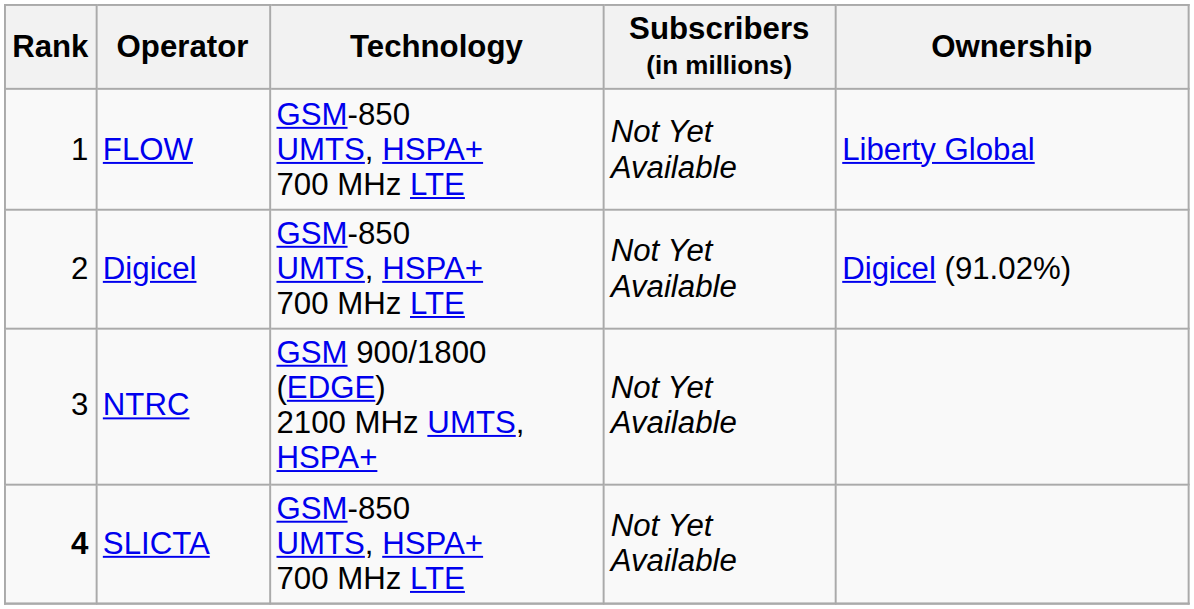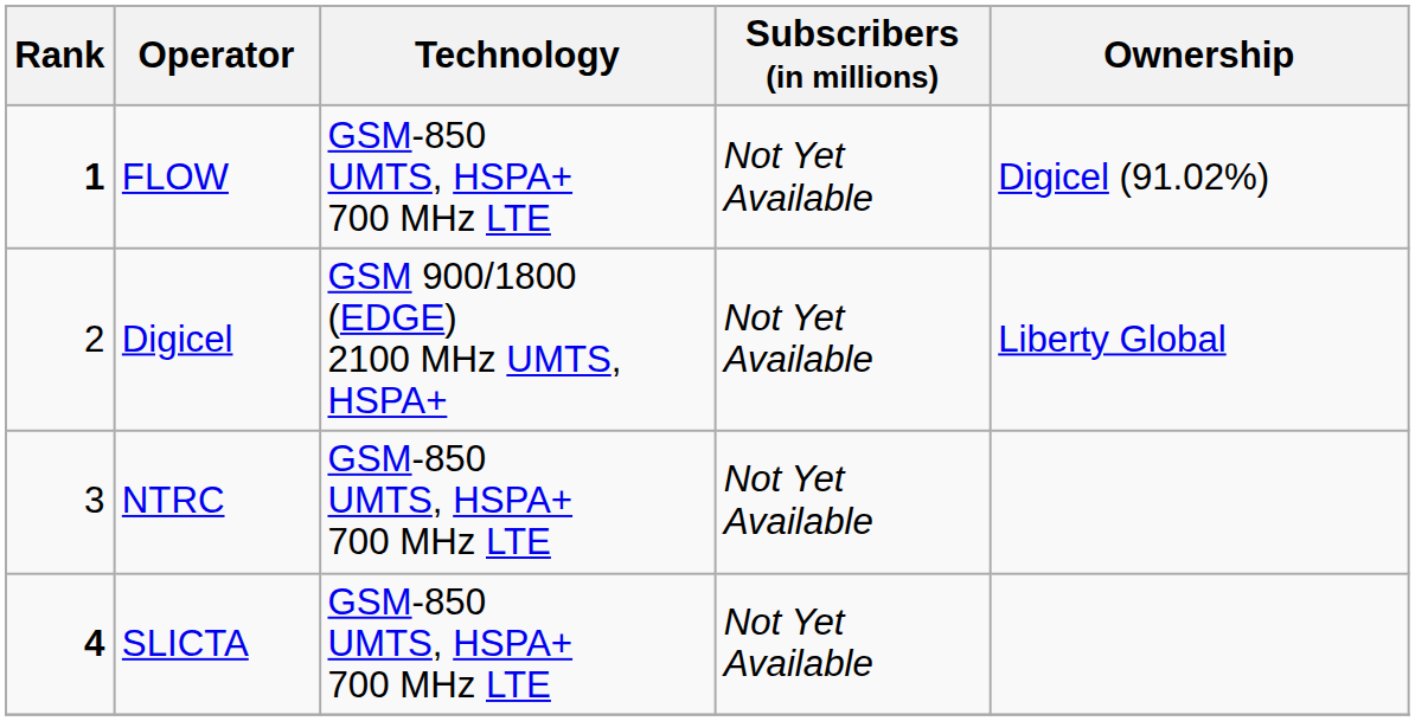FLOW | Rank: normal -> bold
FLOW | Ownership: Liberty Global -> Digicel (91.02%)
Digicel | Technology: GSM-850 UMTS, HSPA+ 700 MHz LTE -> GSM 900/1800 (EDGE) 2100 MHz UMTS, HSPA+
Digicel | Ownership: Digicel (91.02%) -> Liberty Global
NTRC | Technology: GSM 900/1800 (EDGE) 2100 MHz UMTS, HSPA+ -> GSM-850 UMTS, HSPA+ 700 MHz LTE
